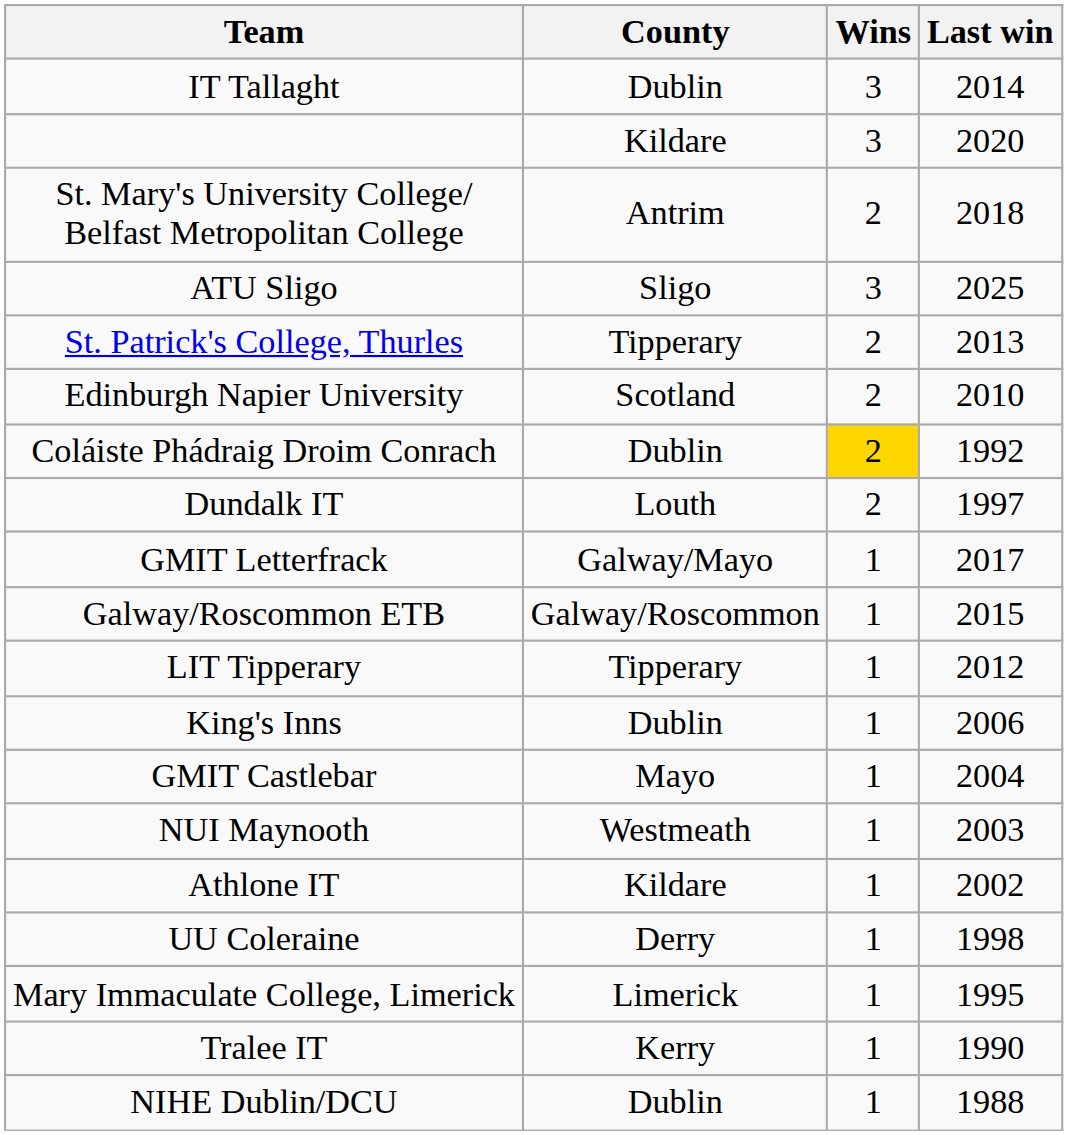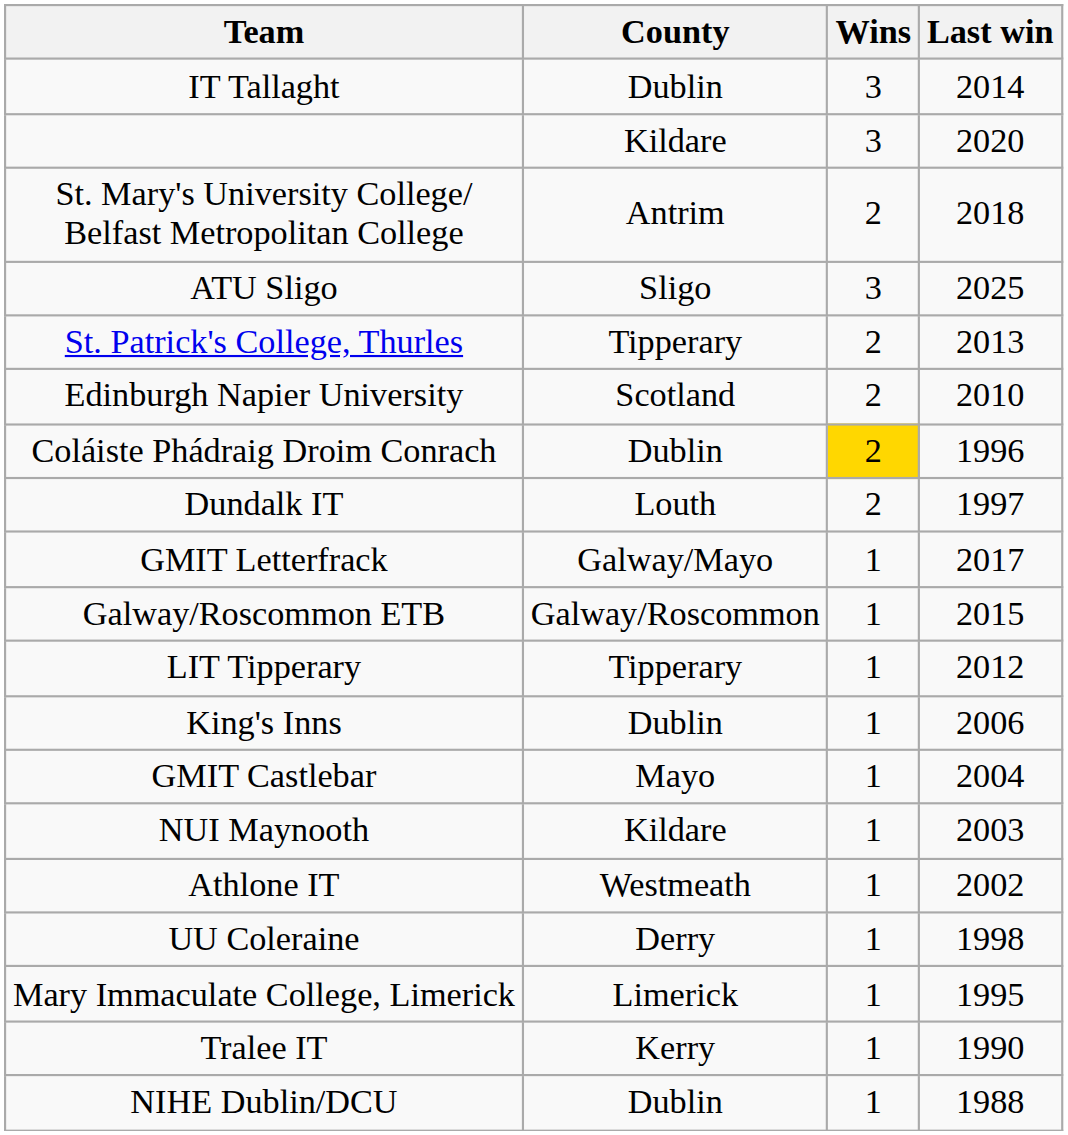Coláiste Phádraig Droim Conrach | Last win: 1992 -> 1996
NUI Maynooth | County: Westmeath -> Kildare
Athlone IT | County: Kildare -> Westmeath
